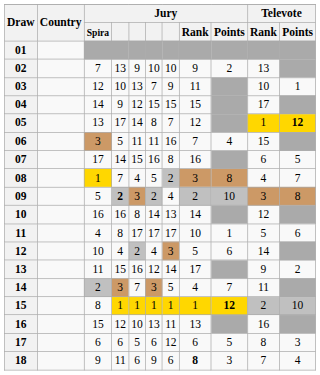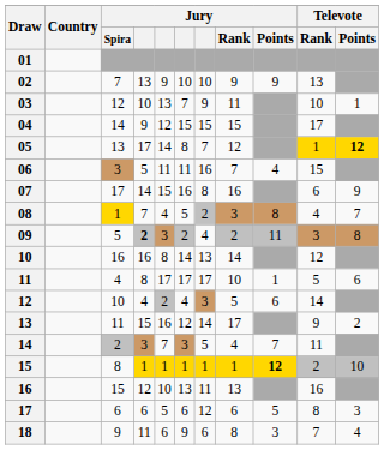02 | Jury / Points: 2 -> 9
07 | Televote / Points: 5 -> 9
09 | Jury / Points: 10 -> 11
18 | Jury / Rank: bold -> normal
